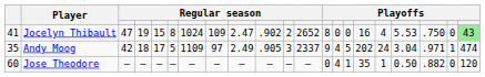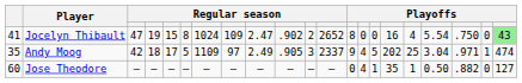Jocelyn Thibault | column 18: 5.53 -> 5.54
Andy Moog | column 17: 24 -> 25
Jose Theodore | column 21: 120 -> 127
